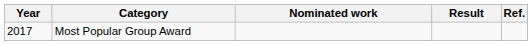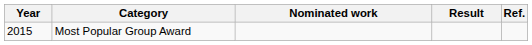Most Popular Group Award | Year: 2017 -> 2015
